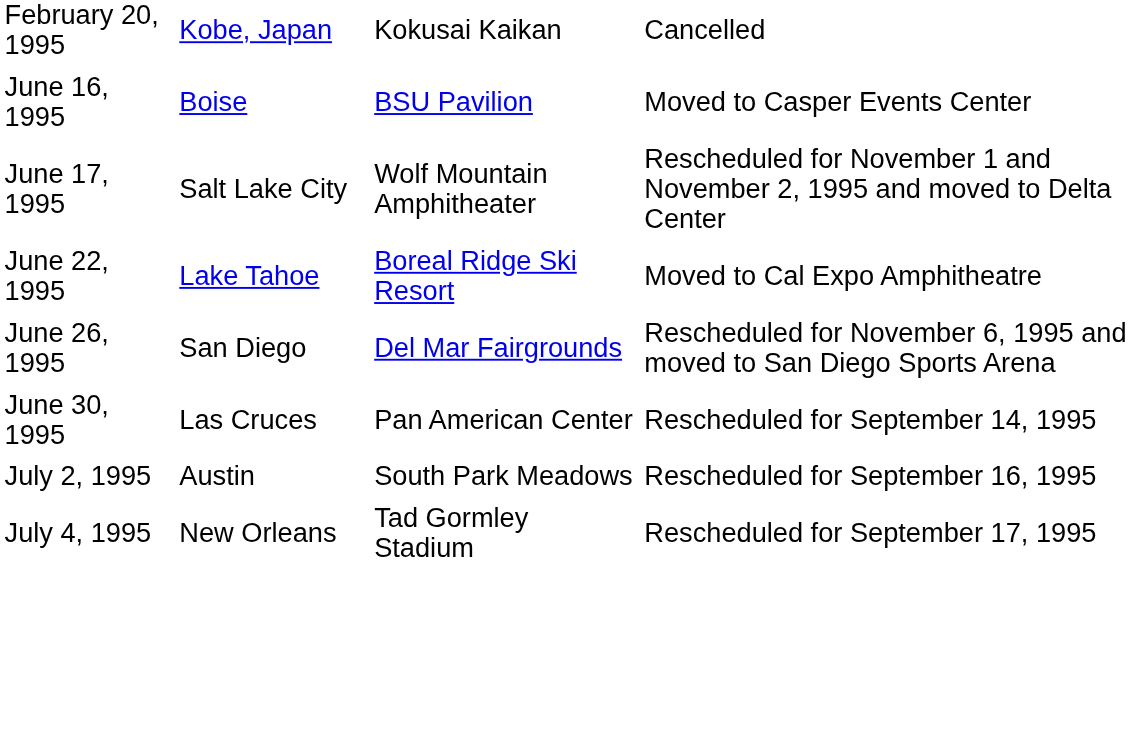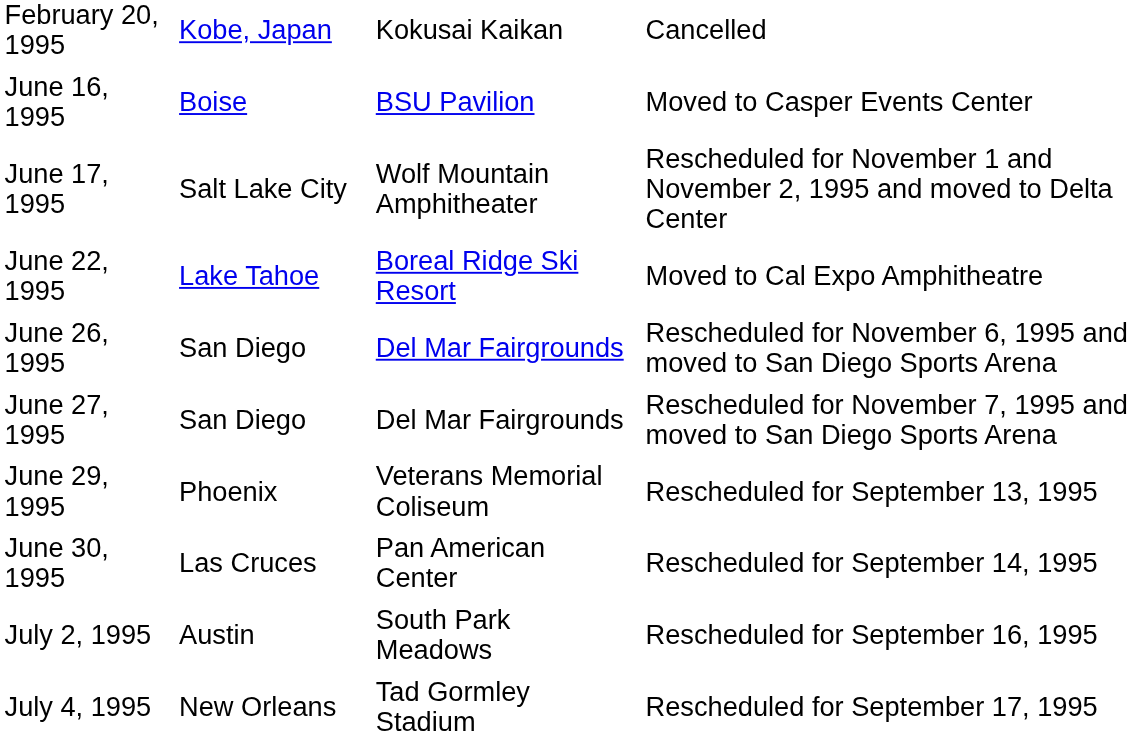+ row: June 27, 1995 | San Diego | Del Mar Fairgrounds | Rescheduled for November 7, 1995 and moved to San Diego Sports Arena
+ row: June 29, 1995 | Phoenix | Veterans Memorial Coliseum | Rescheduled for September 13, 1995
